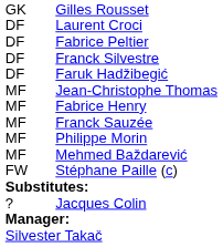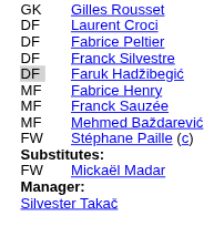Faruk Hadžibegić | column 1: no background -> lightgrey background
- row: MF | Jean-Christophe Thomas
- row: MF | Philippe Morin
+ row: FW | Mickaël Madar
- row: ? | Jacques Colin
